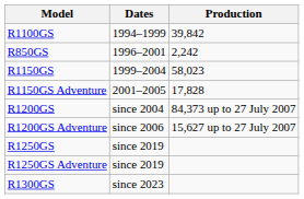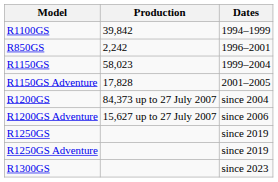columns swapped: Dates <-> Production
